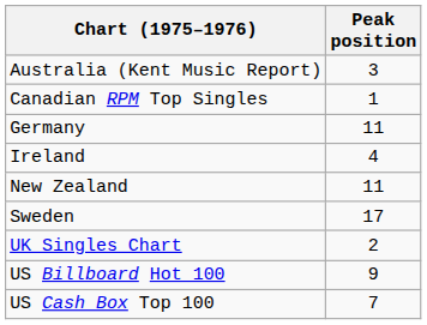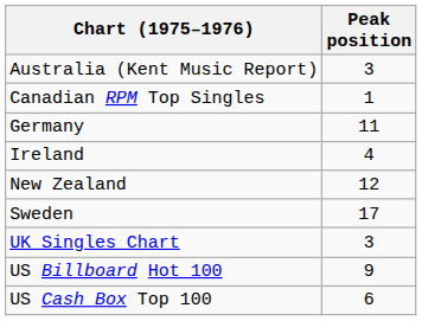New Zealand | Peak position: 11 -> 12
UK Singles Chart | Peak position: 2 -> 3
US Cash Box Top 100 | Peak position: 7 -> 6
